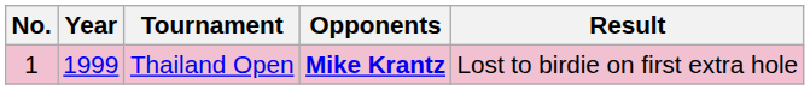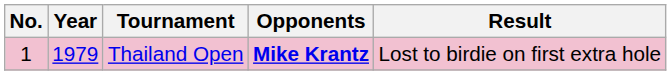Thailand Open | Year: 1999 -> 1979
